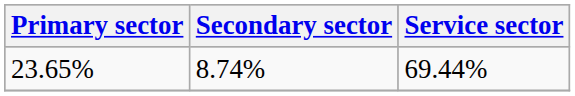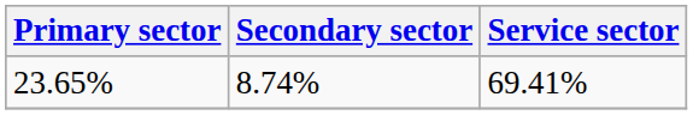23.65% | Service sector: 69.44% -> 69.41%
